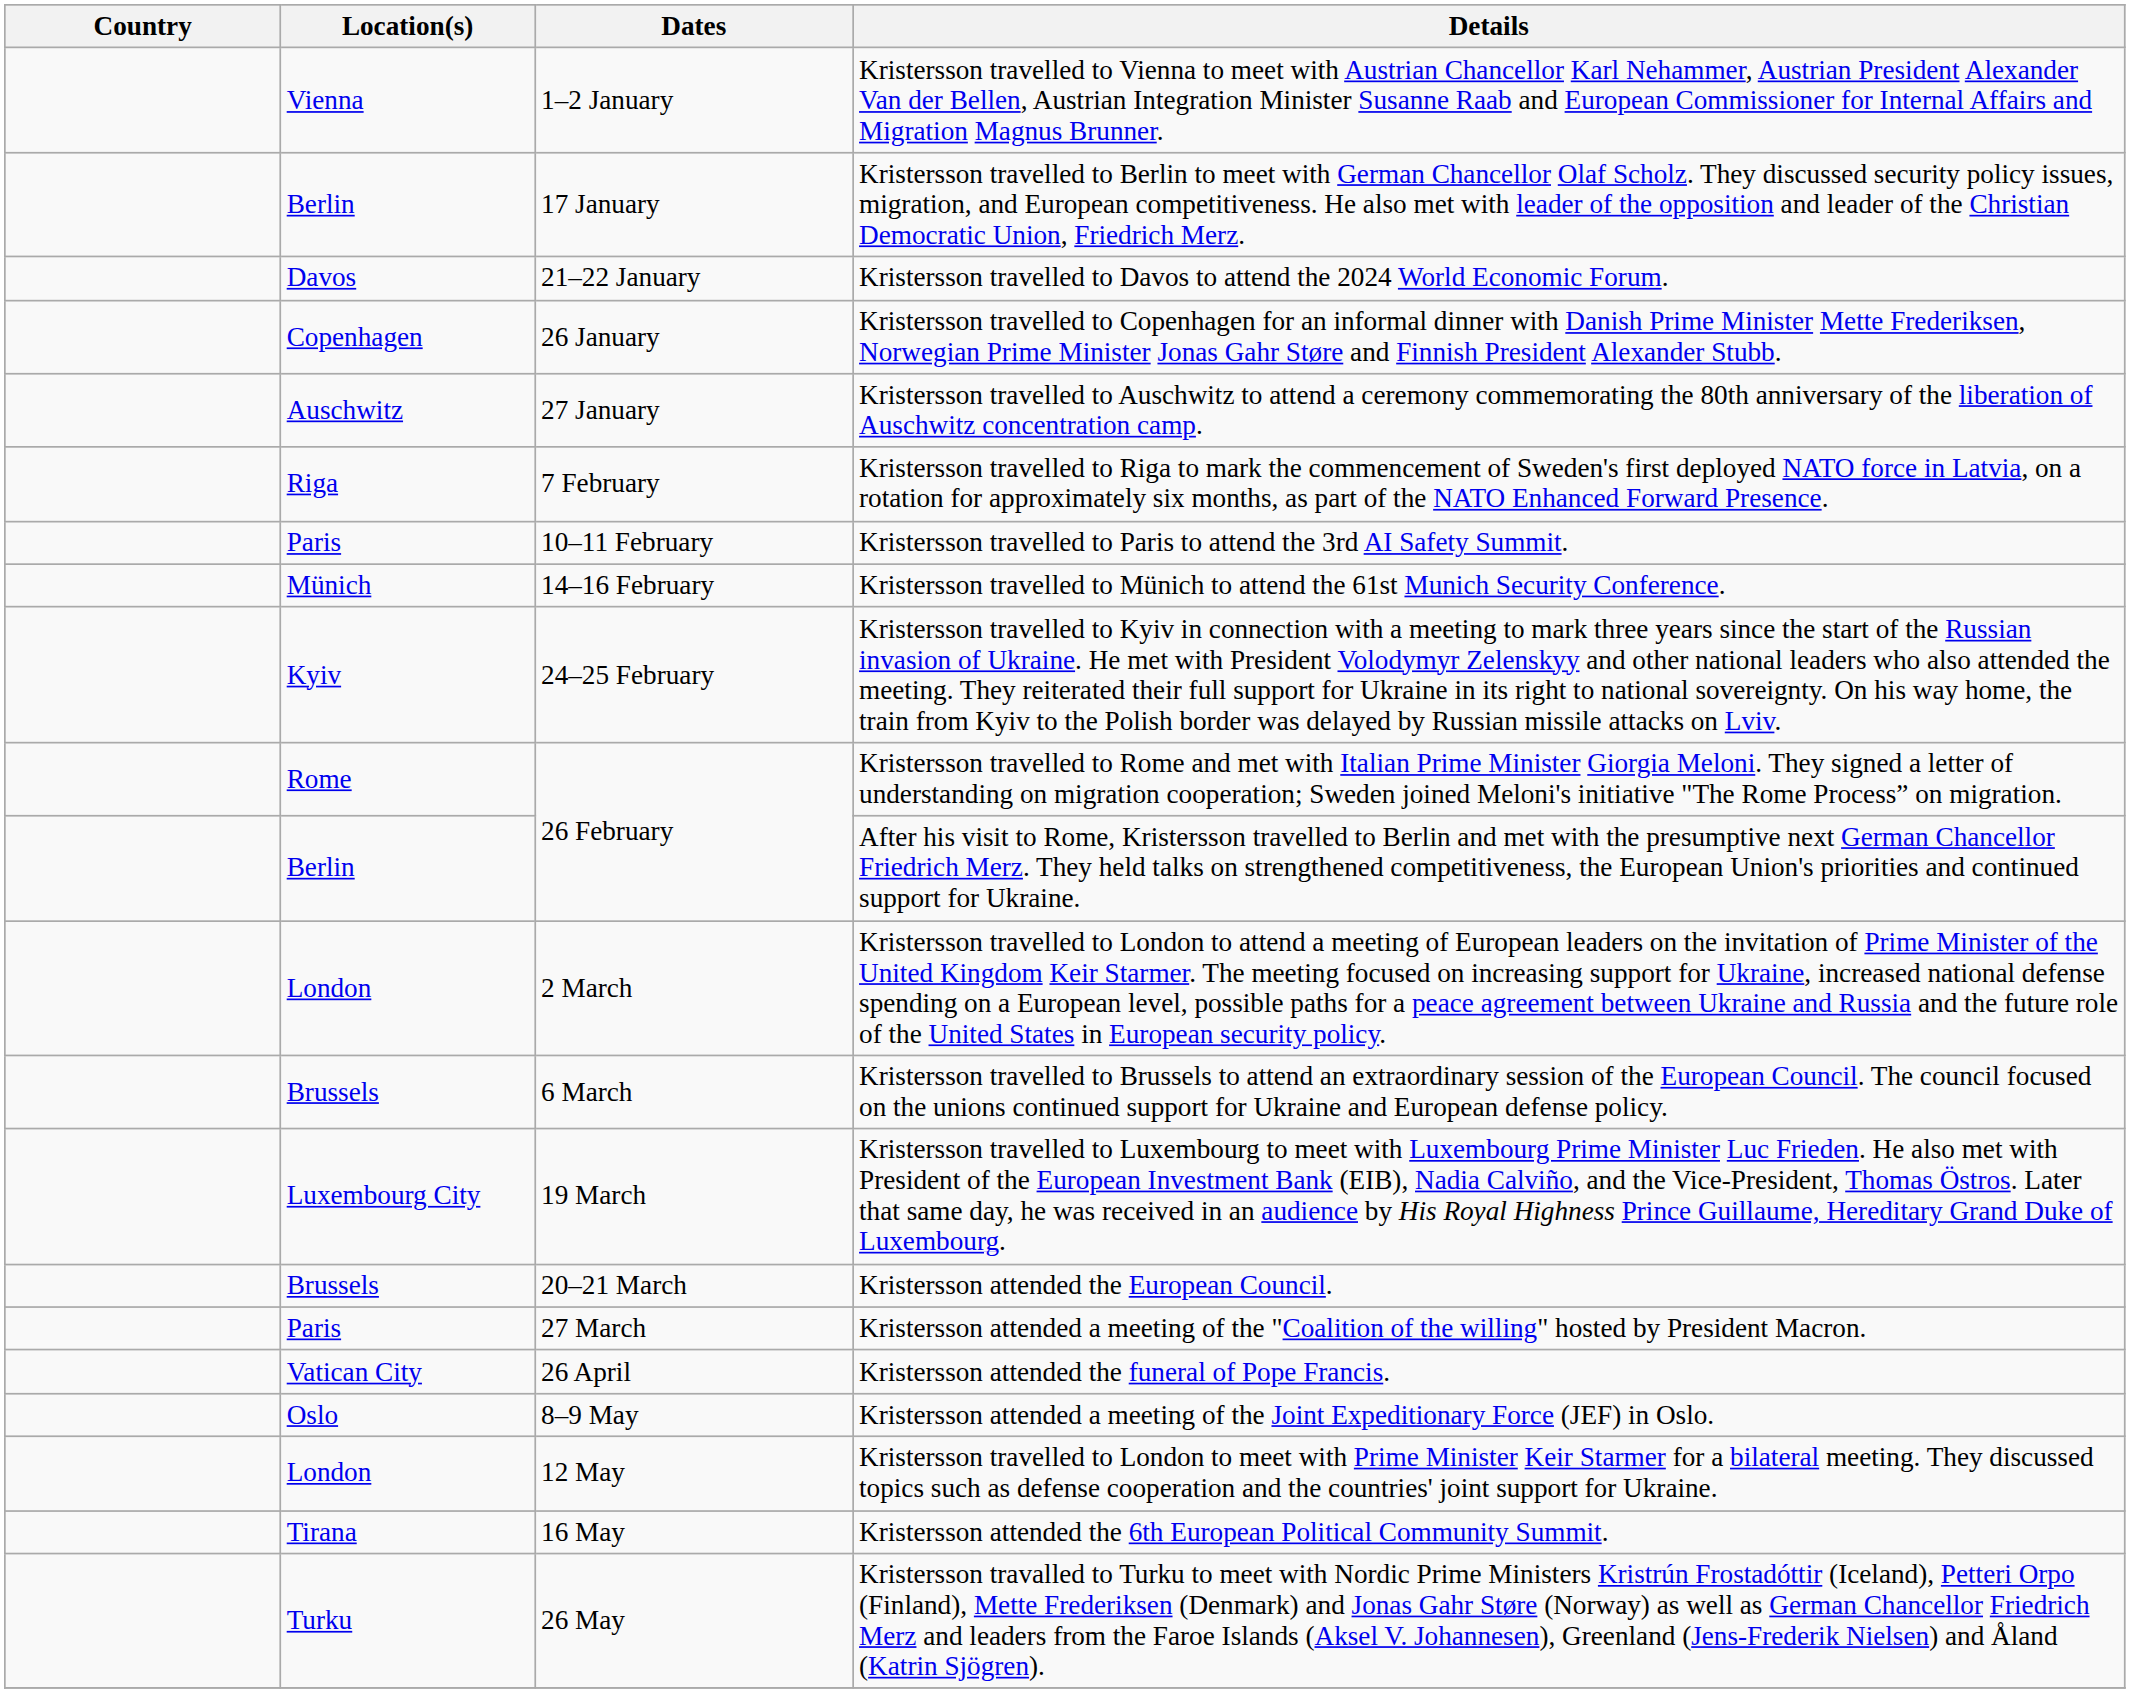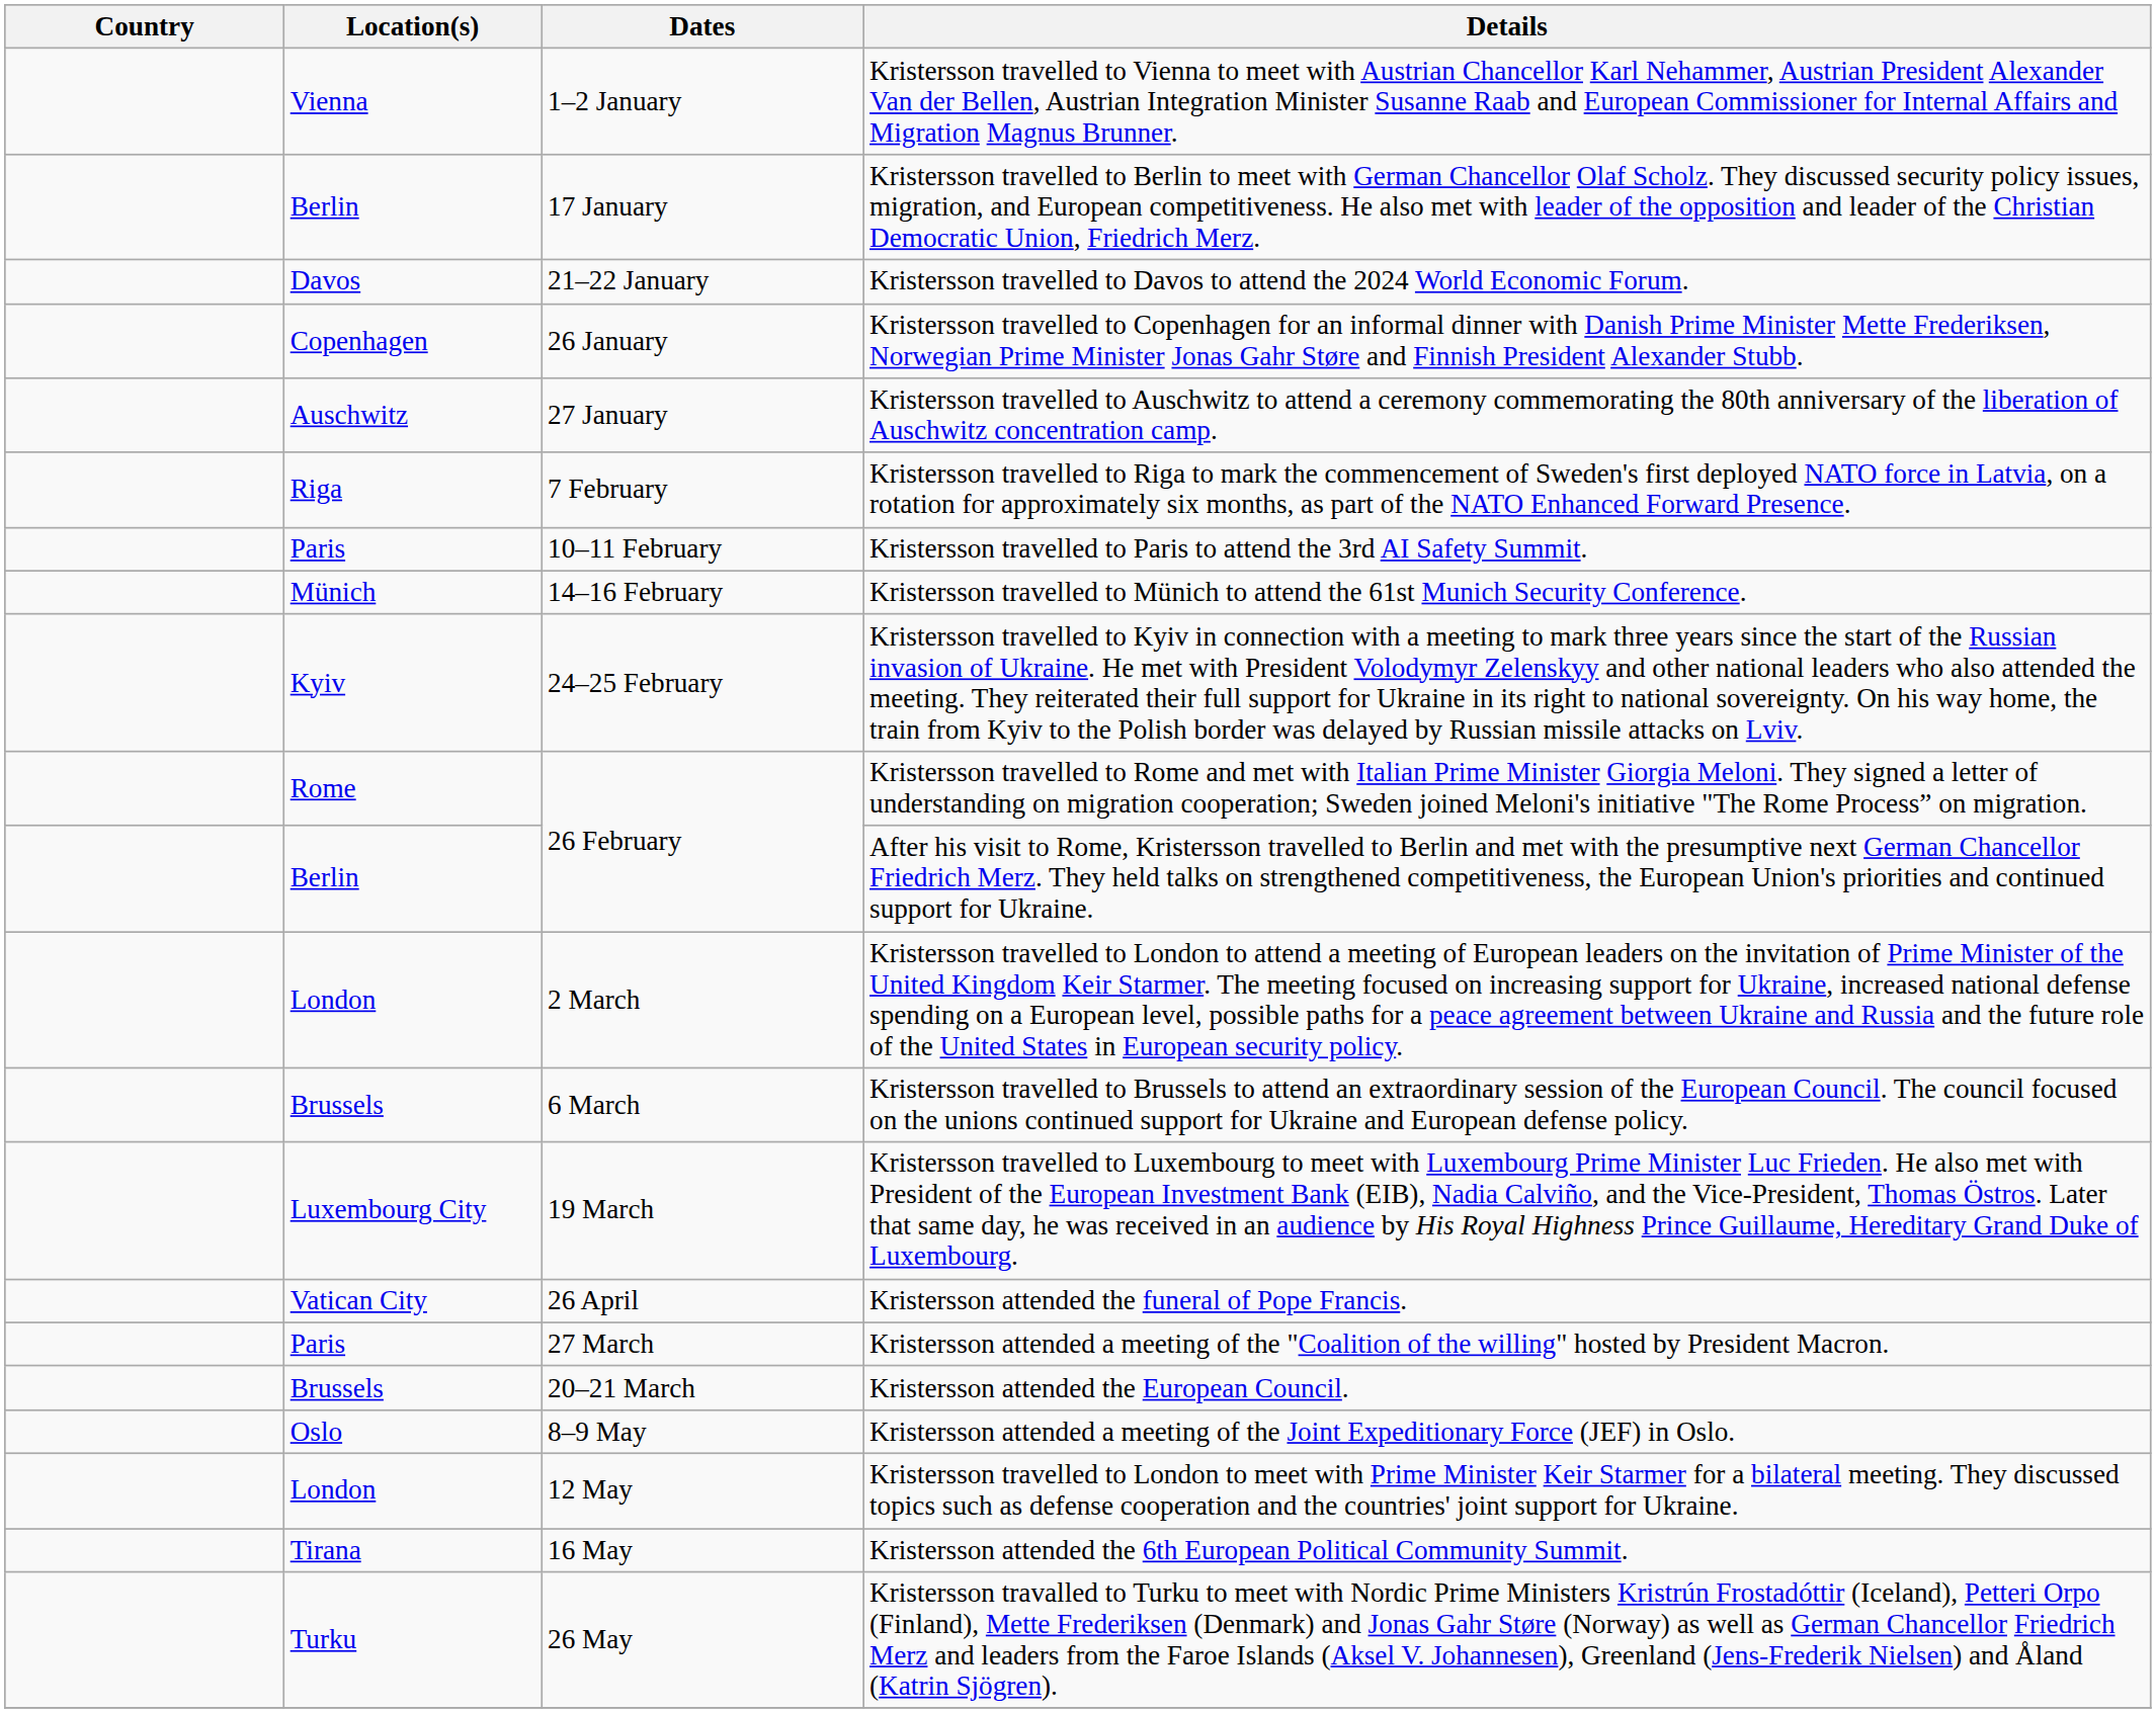rows swapped: Kristersson attended the European Council. <-> Kristersson attended the funeral of Pope Francis.
